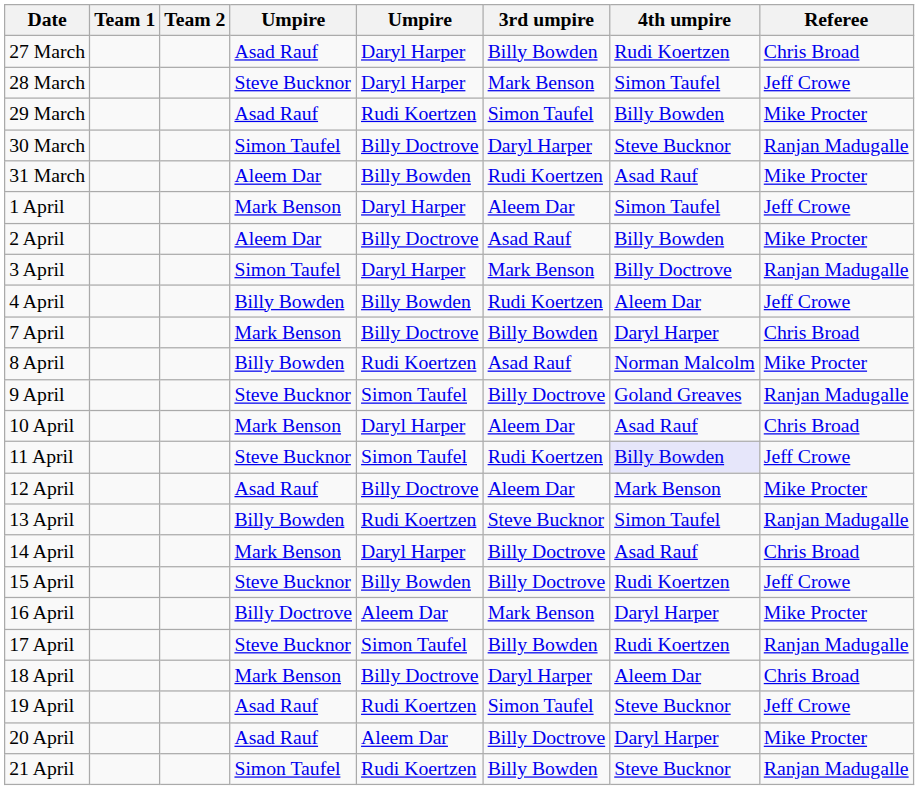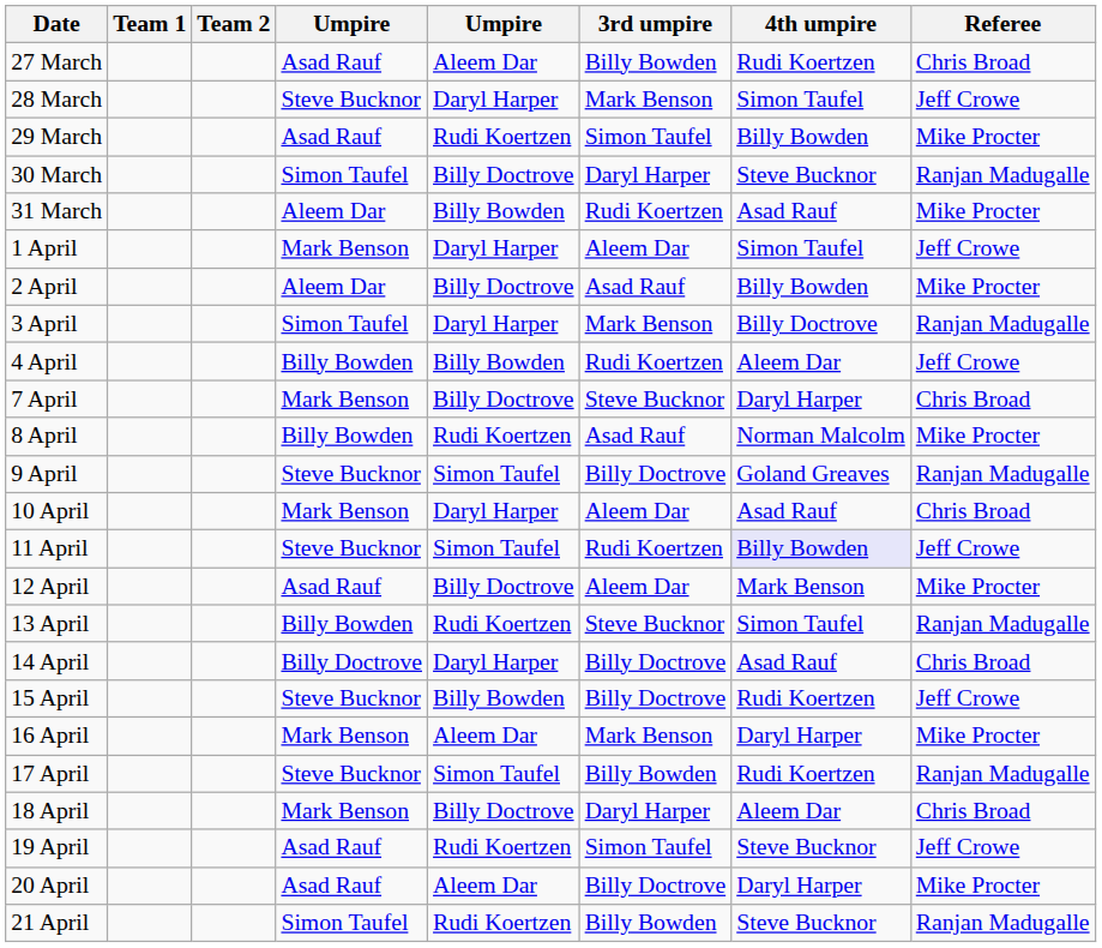27 March | column 5: Daryl Harper -> Aleem Dar
7 April | 3rd umpire: Billy Bowden -> Steve Bucknor
14 April | column 4: Mark Benson -> Billy Doctrove
16 April | column 4: Billy Doctrove -> Mark Benson
